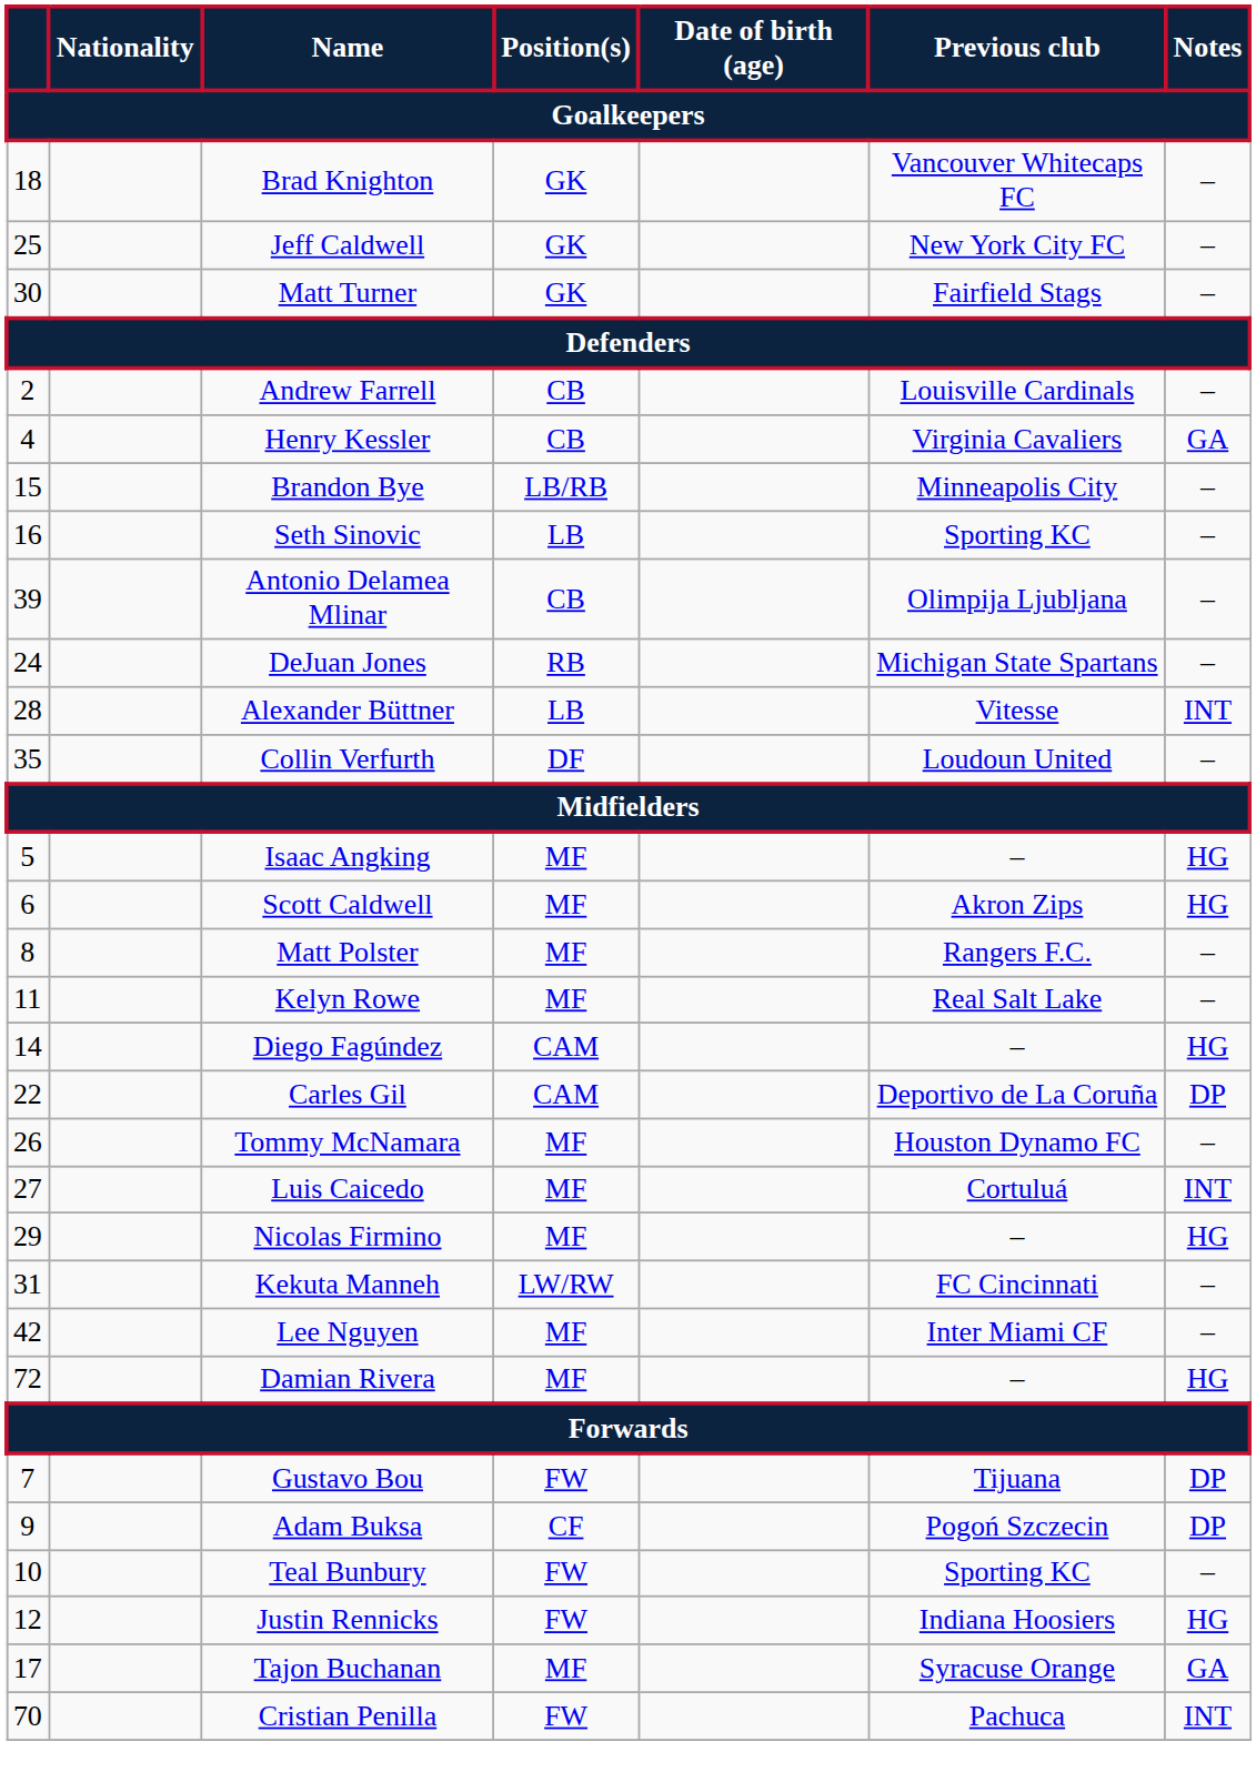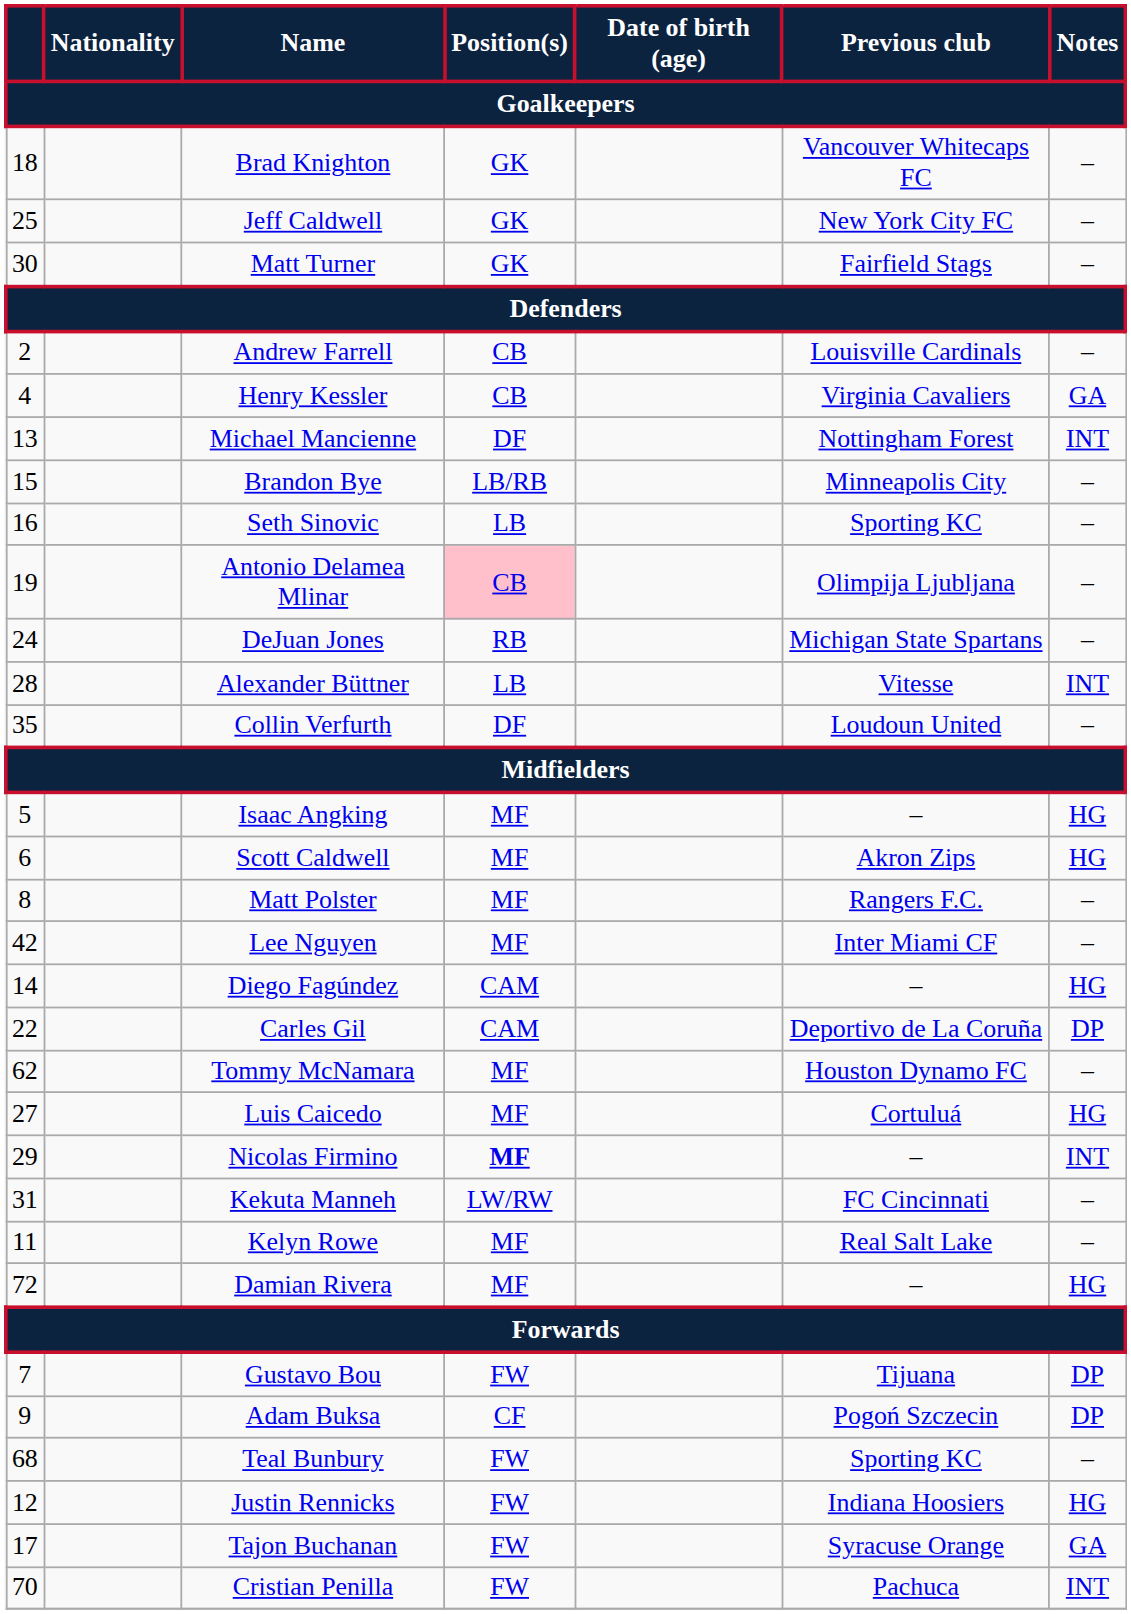+ row: 13 | Michael Mancienne | DF | Nottingham Forest | INT
Antonio Delamea Mlinar | column 1: 39 -> 19
Antonio Delamea Mlinar | Position(s): no background -> pink background
rows swapped: Kelyn Rowe <-> Lee Nguyen
Tommy McNamara | column 1: 26 -> 62
Luis Caicedo | Notes: INT -> HG
Nicolas Firmino | Position(s): normal -> bold
Nicolas Firmino | Notes: HG -> INT
Teal Bunbury | column 1: 10 -> 68
Tajon Buchanan | Position(s): MF -> FW
